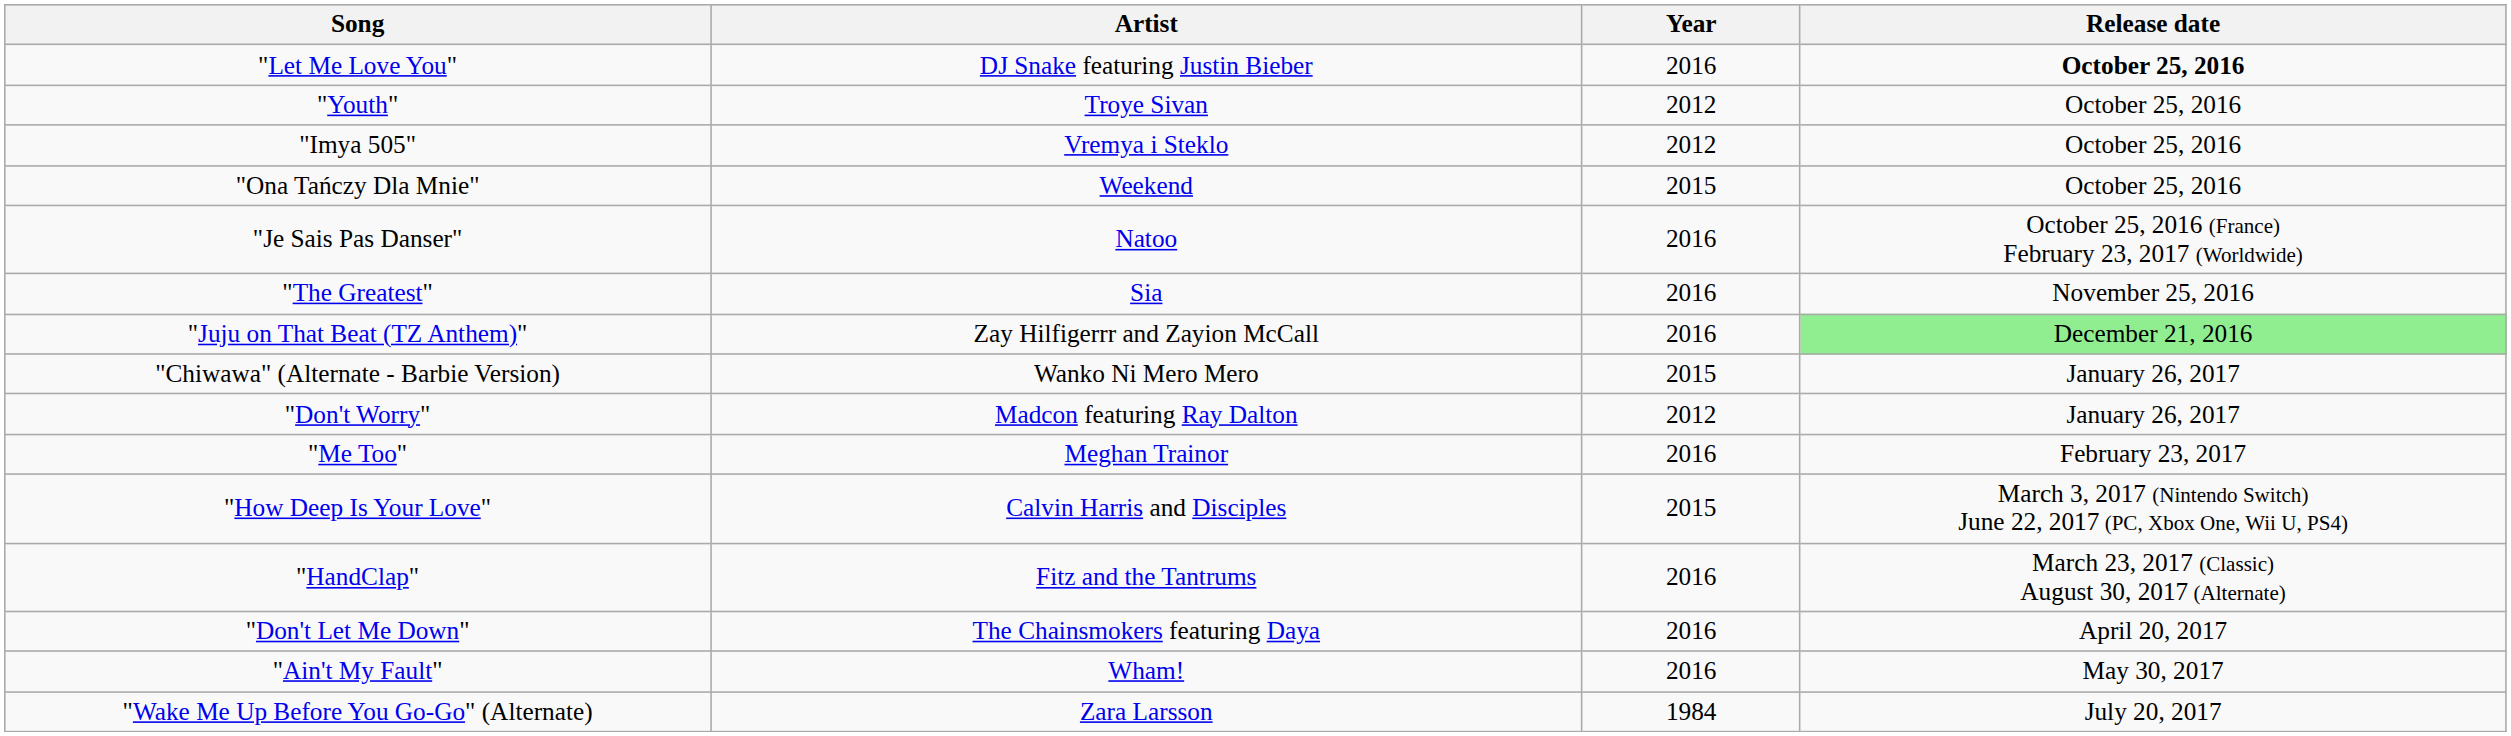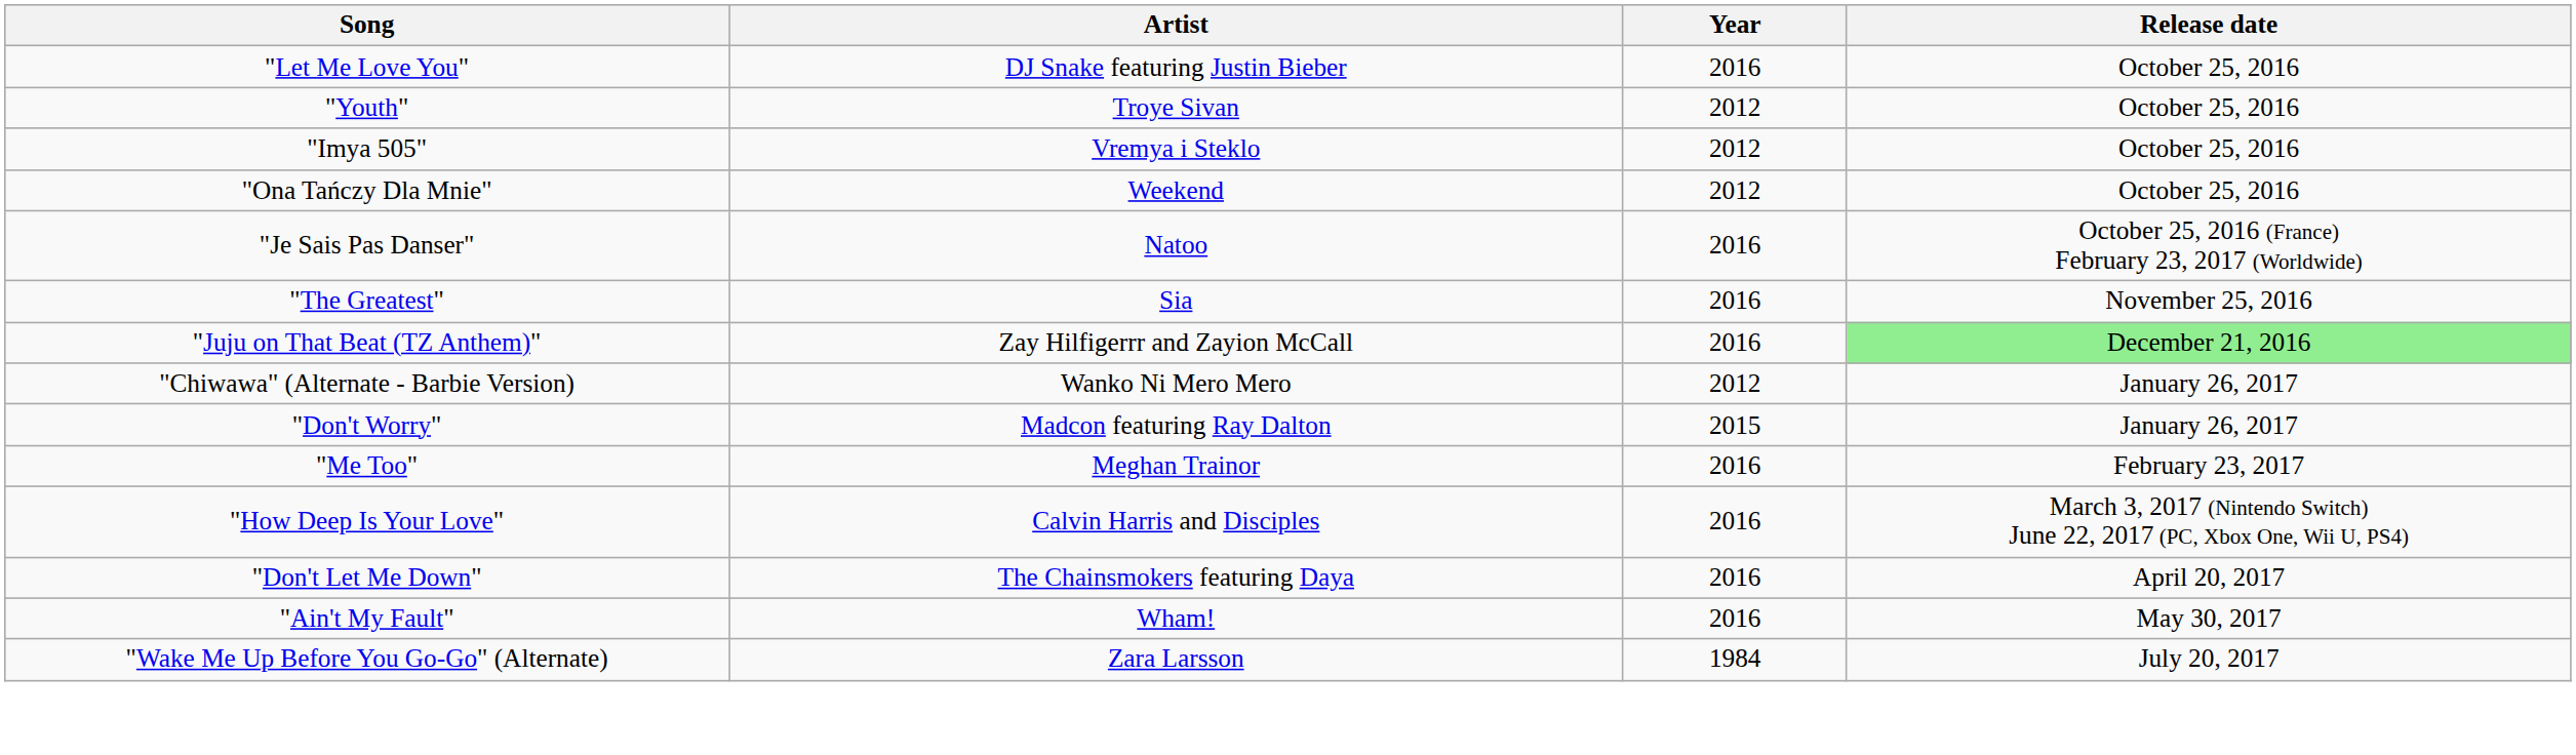"Let Me Love You" | Release date: bold -> normal
"Ona Tańczy Dla Mnie" | Year: 2015 -> 2012
"Chiwawa" (Alternate - Barbie Version) | Year: 2015 -> 2012
"Don't Worry" | Year: 2012 -> 2015
"How Deep Is Your Love" | Year: 2015 -> 2016
- row: "HandClap" | Fitz and the Tantrums | 2016 | March 23, 2017 (Classic) August 30, 2017 (Alternate)
